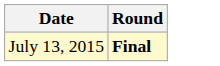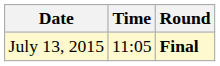+ column: Time | 11:05
